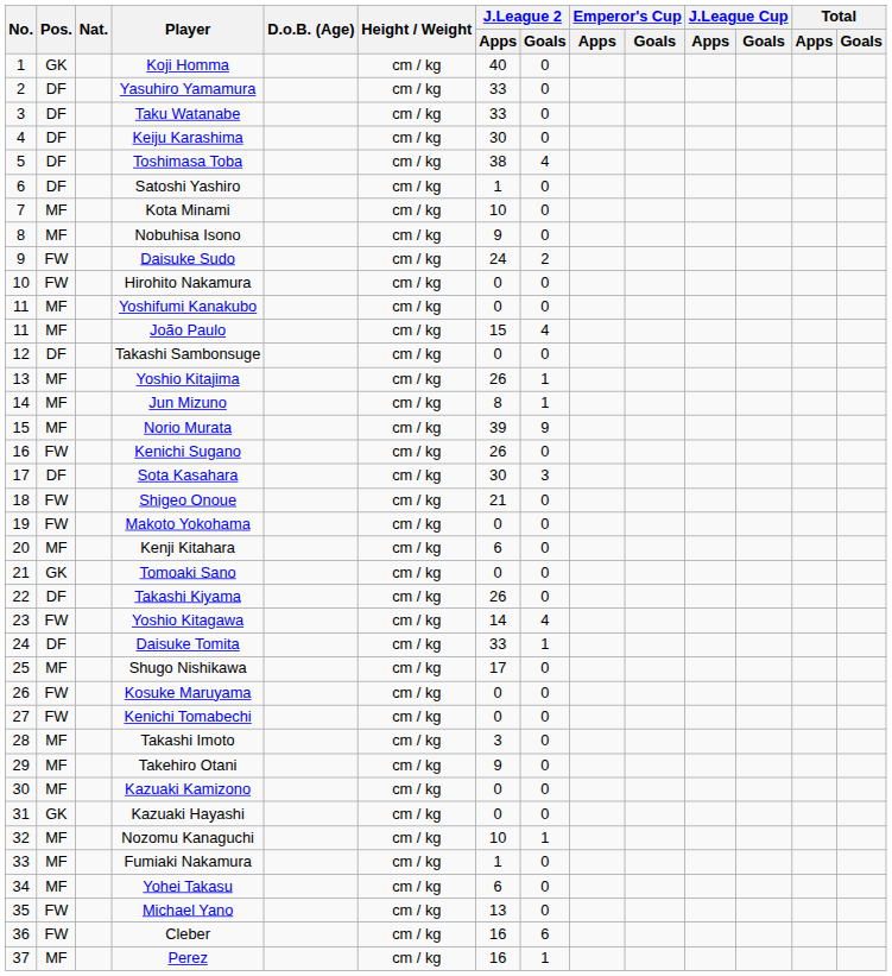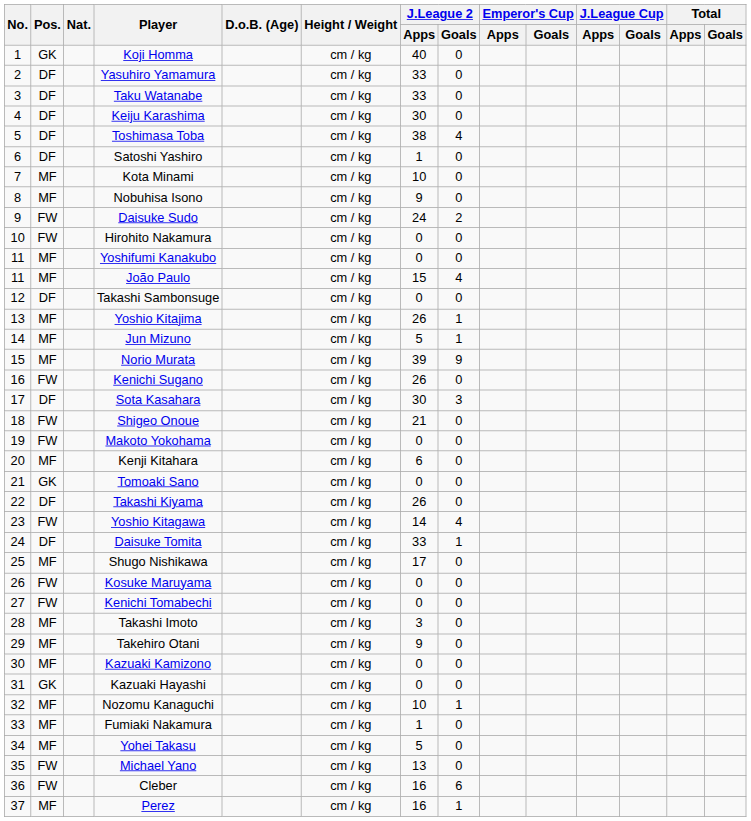Jun Mizuno | J.League 2 / Apps: 8 -> 5
Yohei Takasu | J.League 2 / Apps: 6 -> 5
